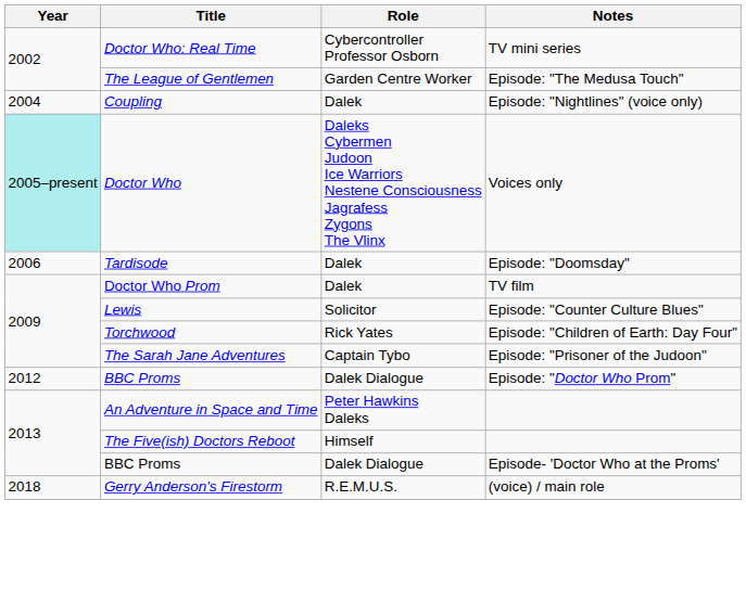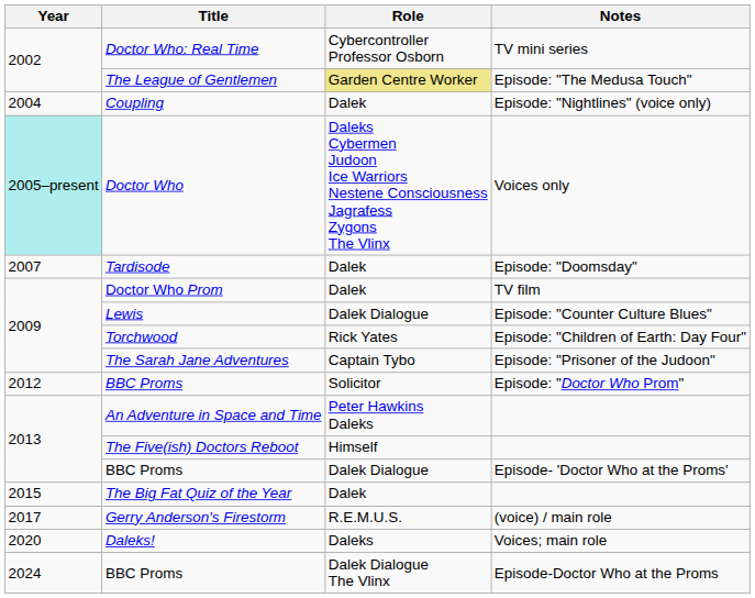The League of Gentlemen | Role: no background -> khaki background
Tardisode | Year: 2006 -> 2007
Lewis | Role: Solicitor -> Dalek Dialogue
BBC Proms / Episode: "Doctor Who Prom" | Role: Dalek Dialogue -> Solicitor
+ row: 2015 | The Big Fat Quiz of the Year | Dalek
Gerry Anderson's Firestorm | Year: 2018 -> 2017
+ row: 2020 | Daleks! | Daleks | Voices; main role
+ row: 2024 | BBC Proms | Dalek Dialogue The Vlinx | Episode-Doctor Who at the Proms
